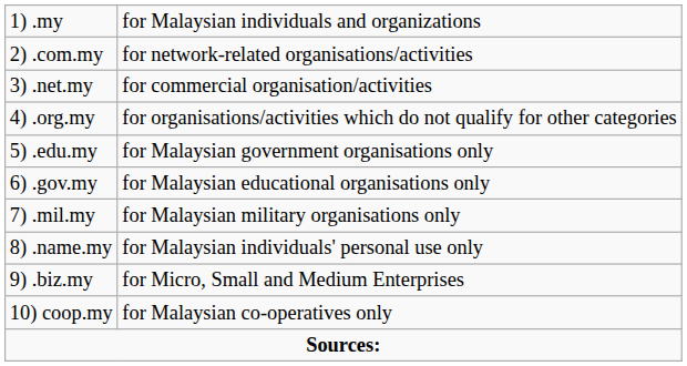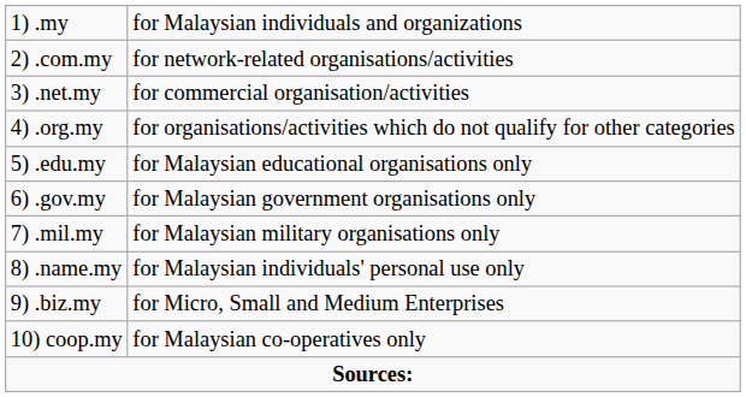5) .edu.my | column 2: for Malaysian government organisations only -> for Malaysian educational organisations only
6) .gov.my | column 2: for Malaysian educational organisations only -> for Malaysian government organisations only
